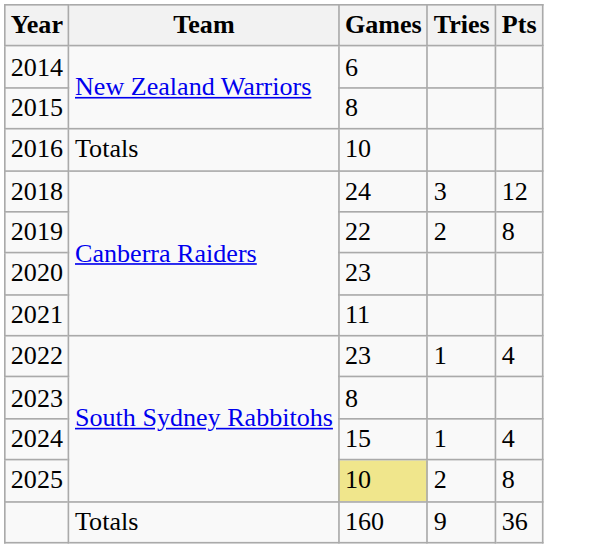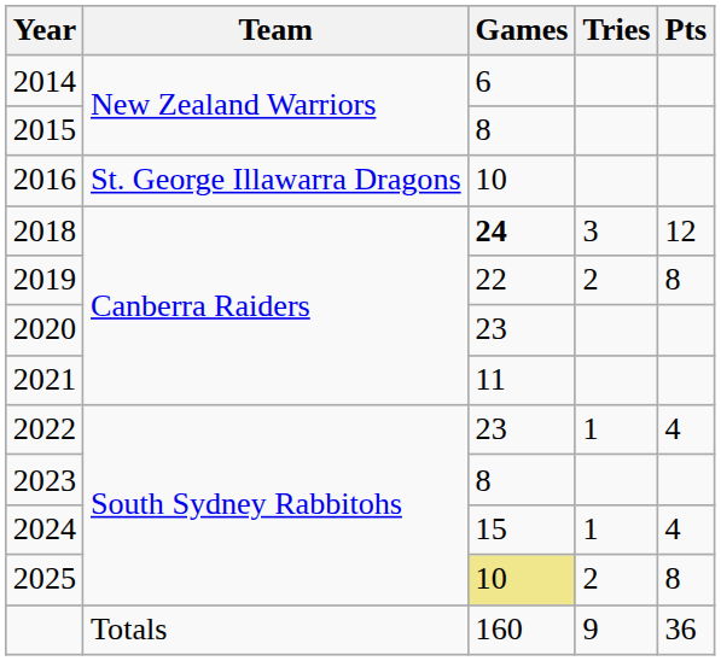2016 | Team: Totals -> St. George Illawarra Dragons
2018 | Games: normal -> bold
